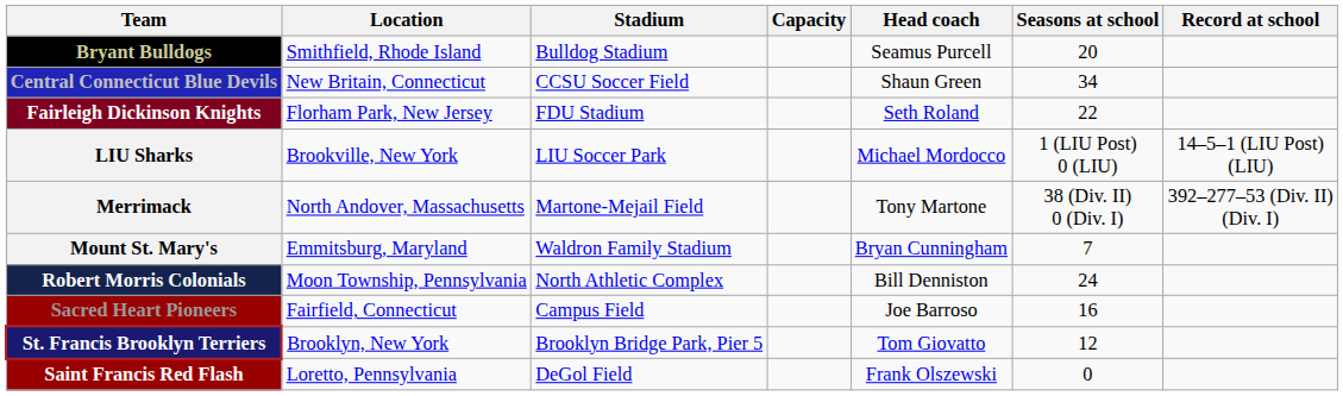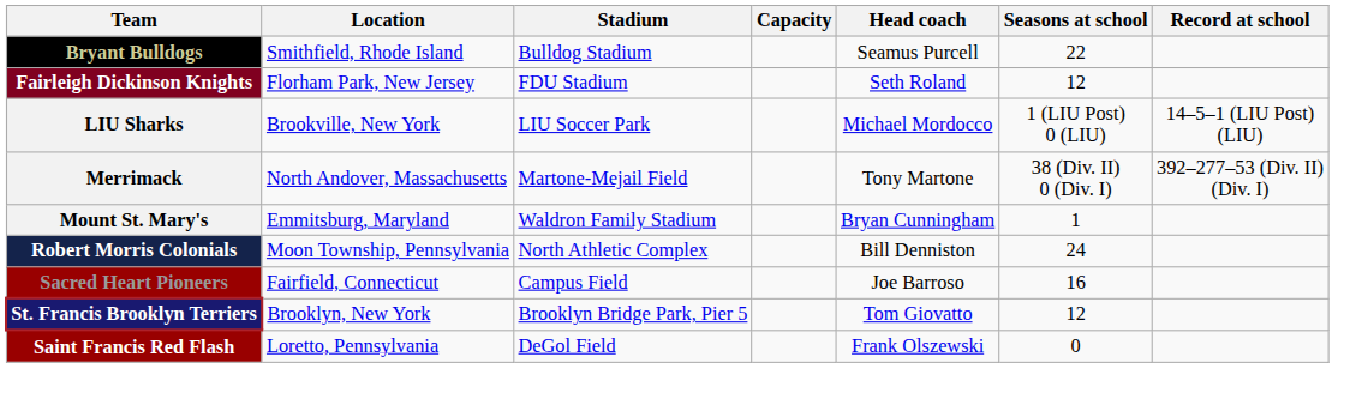Bryant Bulldogs | Seasons at school: 20 -> 22
- row: Central Connecticut Blue Devils | New Britain, Connecticut | CCSU Soccer Field | Shaun Green | 34
Fairleigh Dickinson Knights | Seasons at school: 22 -> 12
Mount St. Mary's | Seasons at school: 7 -> 1
